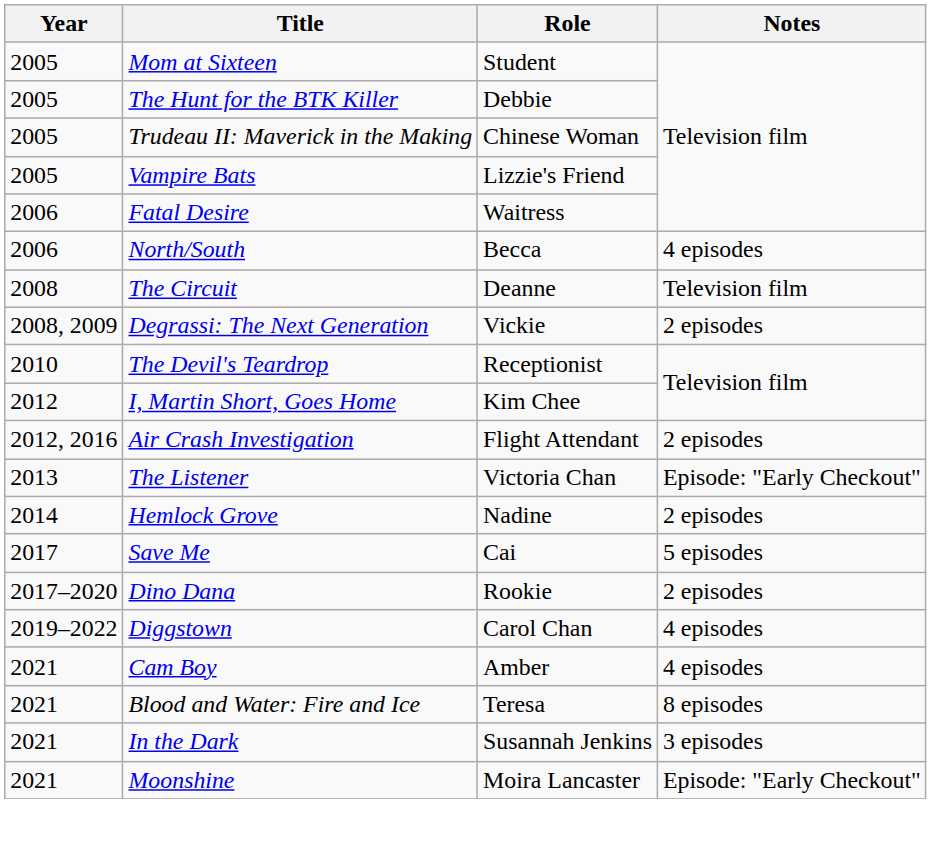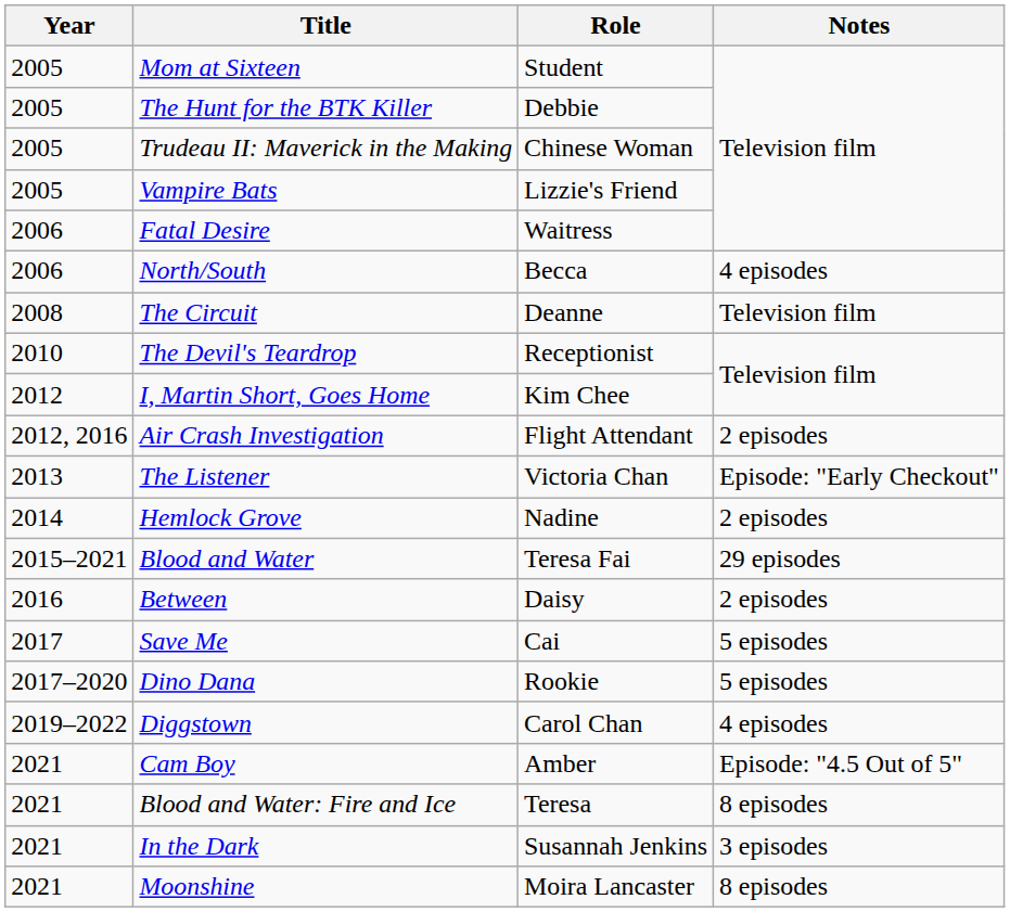- row: 2008, 2009 | Degrassi: The Next Generation | Vickie | 2 episodes
+ row: 2015–2021 | Blood and Water | Teresa Fai | 29 episodes
+ row: 2016 | Between | Daisy | 2 episodes
Dino Dana | Notes: 2 episodes -> 5 episodes
Cam Boy | Notes: 4 episodes -> Episode: "4.5 Out of 5"
Moonshine | Notes: Episode: "Early Checkout" -> 8 episodes
